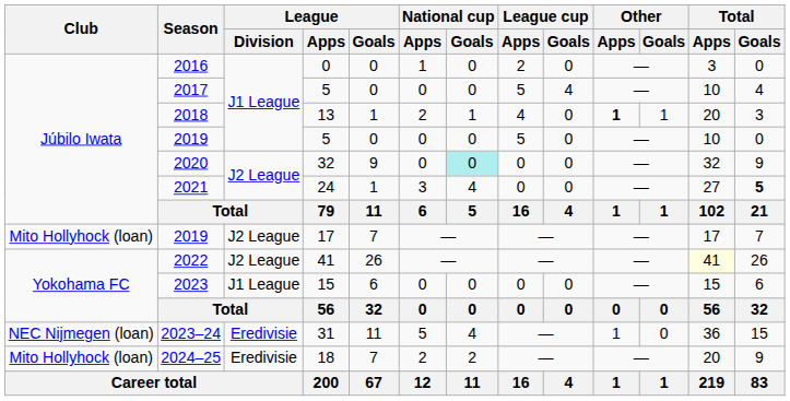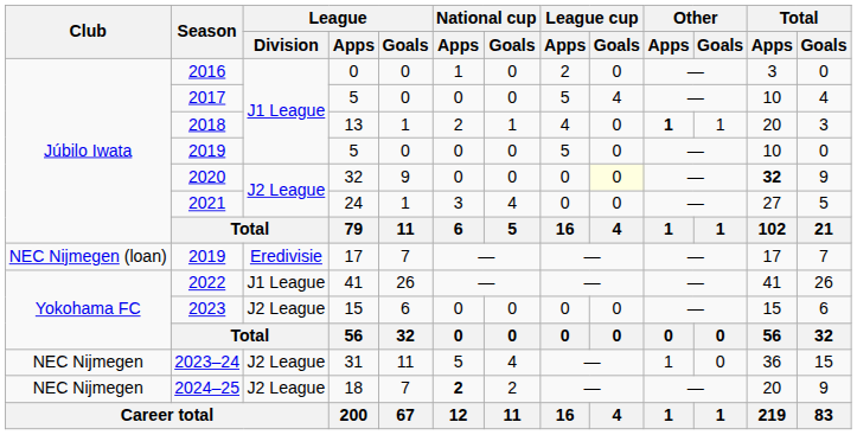2020 | National cup / Goals: paleturquoise background -> no background
2020 | League cup / Goals: no background -> lightyellow background
2020 | Total / Apps: normal -> bold
2021 | Total / Goals: bold -> normal
2019 / 17 | Club: Mito Hollyhock (loan) -> NEC Nijmegen (loan)
2019 / 17 | League / Division: J2 League -> Eredivisie
2022 | League / Division: J2 League -> J1 League
2022 | Total / Apps: lightyellow background -> no background
2023 | League / Division: J1 League -> J2 League
2023–24 | Club: NEC Nijmegen (loan) -> NEC Nijmegen
2023–24 | League / Division: Eredivisie -> J2 League
2024–25 | Club: Mito Hollyhock (loan) -> NEC Nijmegen
2024–25 | League / Division: Eredivisie -> J2 League
2024–25 | National cup / Apps: normal -> bold
